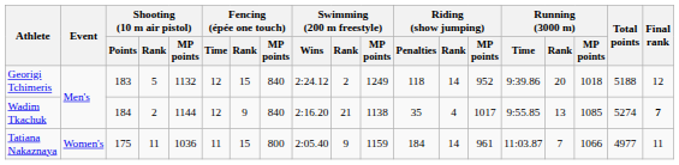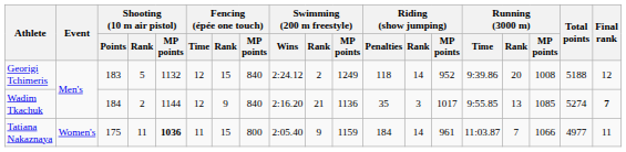Georigi Tchimeris | Running (3000 m) / MP points: 1018 -> 1008
Wadim Tkachuk | Swimming (200 m freestyle) / MP points: 1138 -> 1136
Wadim Tkachuk | Riding (show jumping) / Rank: 4 -> 3
Tatiana Nakaznaya | Shooting (10 m air pistol) / MP points: normal -> bold
